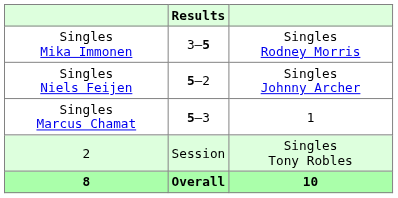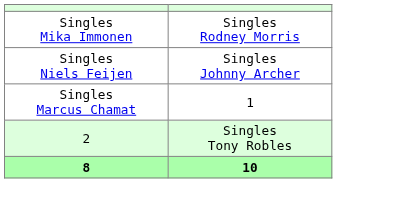- column: Results | 3–5 | 5–2 | 5–3 | Session | Overall
